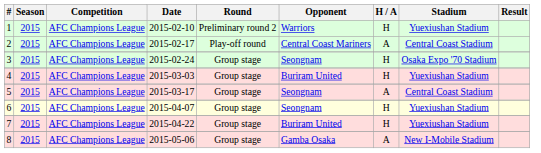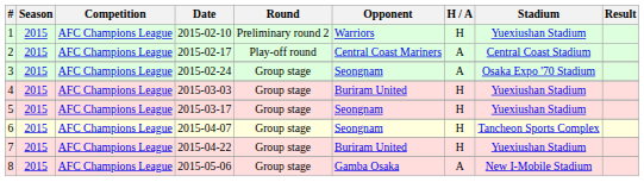3 | H / A: H -> A
5 | H / A: A -> H
5 | Stadium: Central Coast Stadium -> Yuexiushan Stadium
6 | Stadium: Yuexiushan Stadium -> Tancheon Sports Complex
